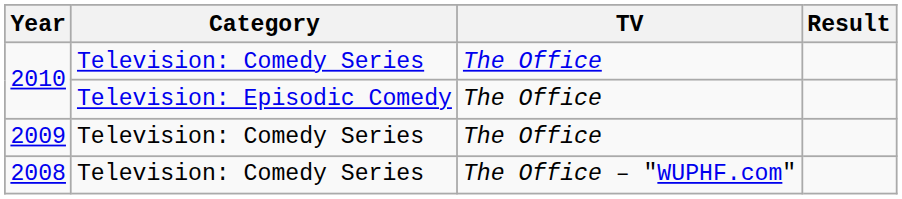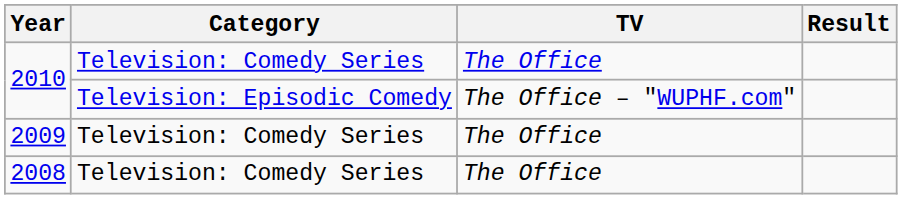2010 / Television: Episodic Comedy | TV: The Office -> The Office – "WUPHF.com"
2008 | TV: The Office – "WUPHF.com" -> The Office
